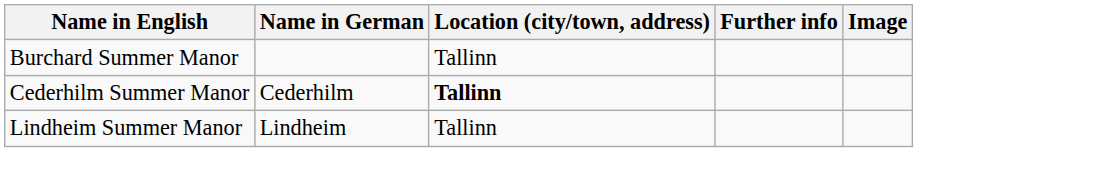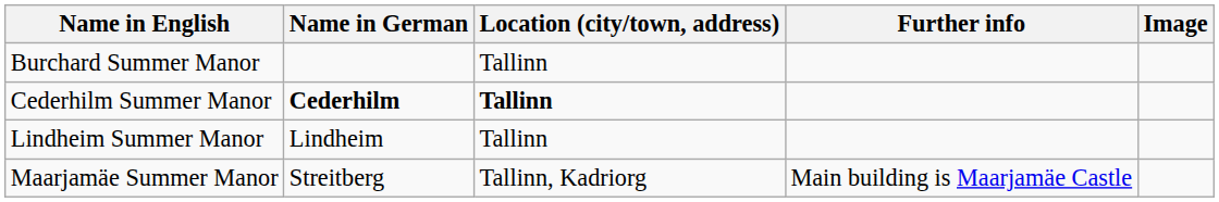Cederhilm Summer Manor | Name in German: normal -> bold
+ row: Maarjamäe Summer Manor | Streitberg | Tallinn, Kadriorg | Main building is Maarjamäe Castle
